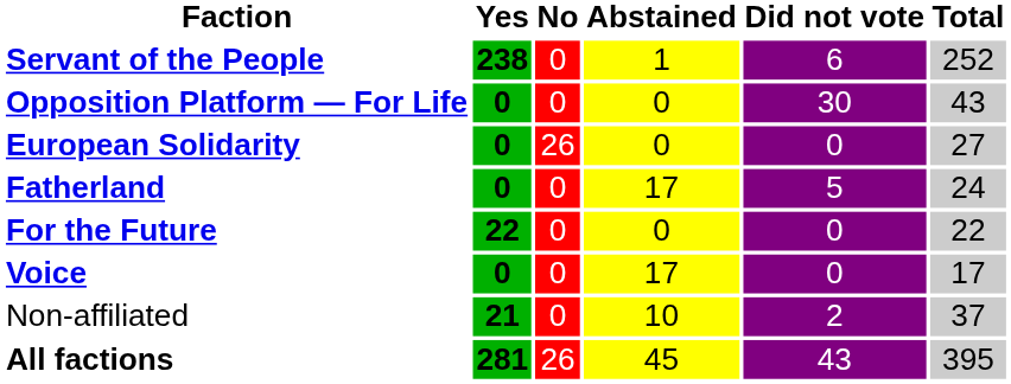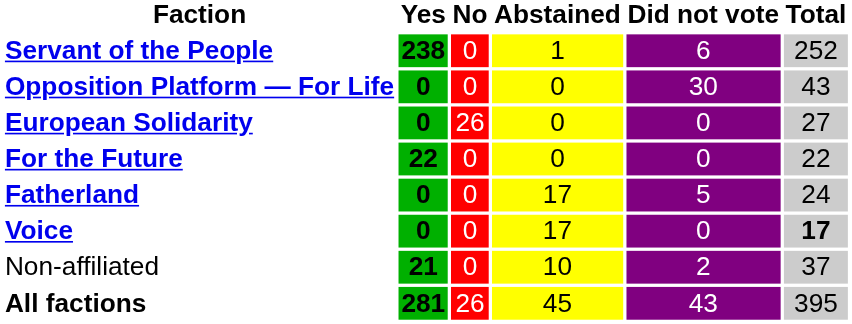rows swapped: Fatherland <-> For the Future
Voice | Total: normal -> bold
